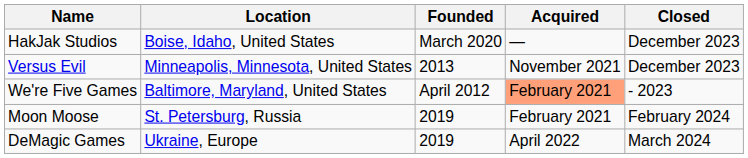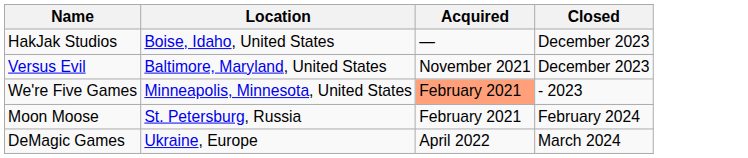- column: Founded | March 2020 | 2013 | April 2012 | 2019 | 2019
Versus Evil | Location: Minneapolis, Minnesota, United States -> Baltimore, Maryland, United States
We're Five Games | Location: Baltimore, Maryland, United States -> Minneapolis, Minnesota, United States
